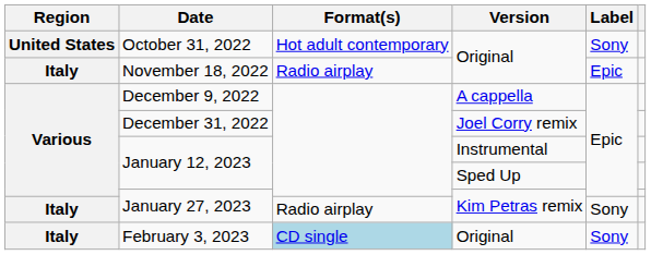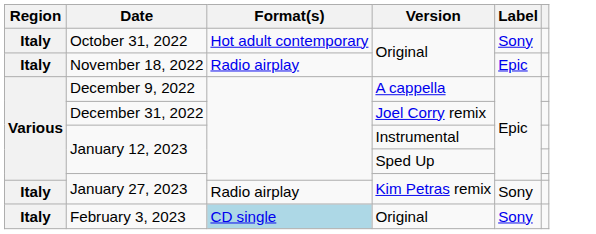October 31, 2022 | Region: United States -> Italy
